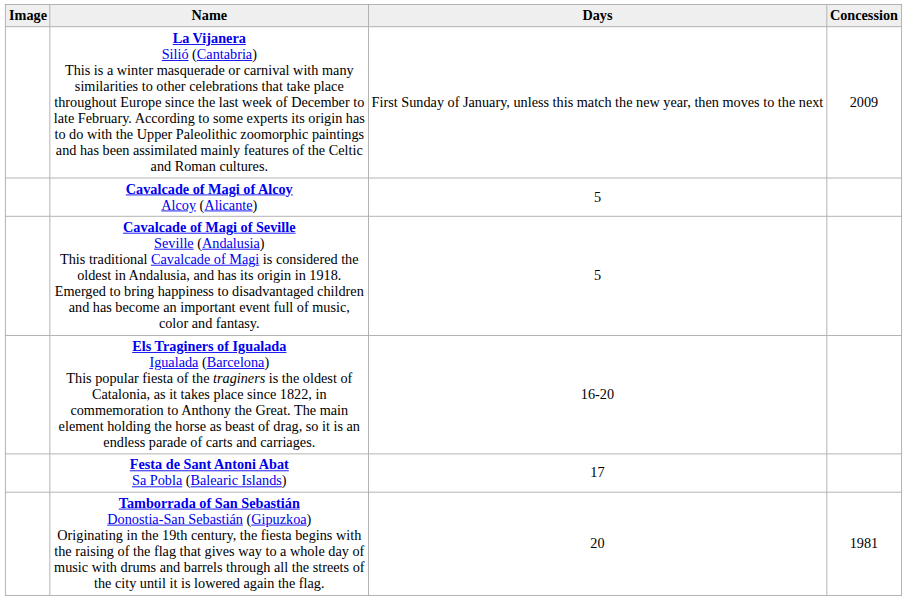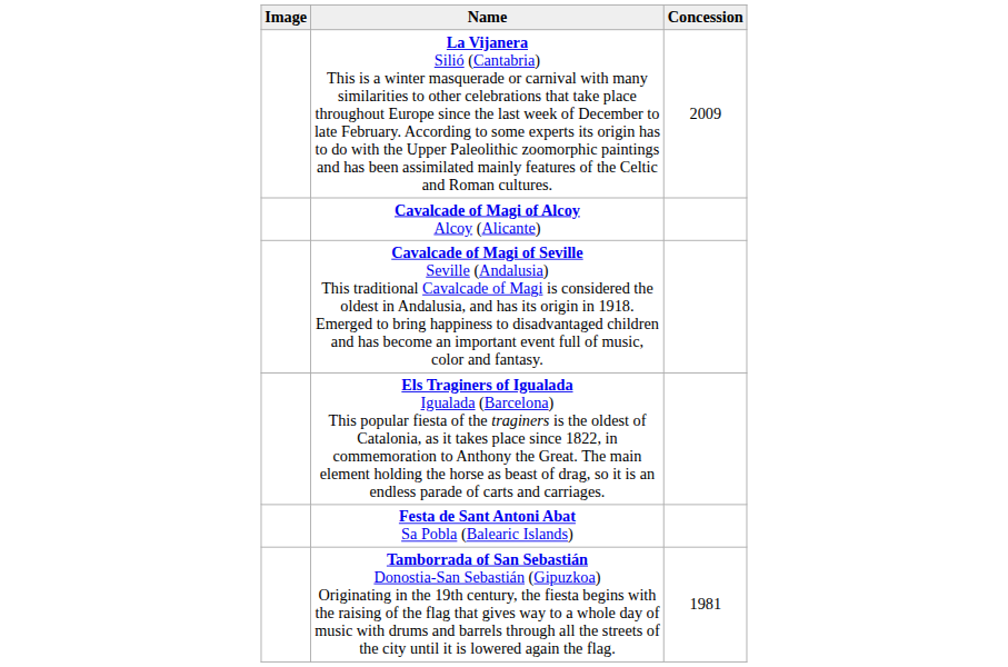- column: Days | First Sunday of January, unless this match the new year, then moves to the next | 5 | 5 | 16-20 | 17 | 20
